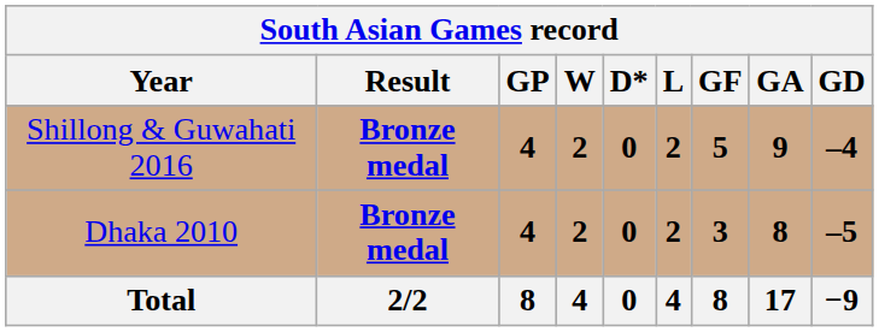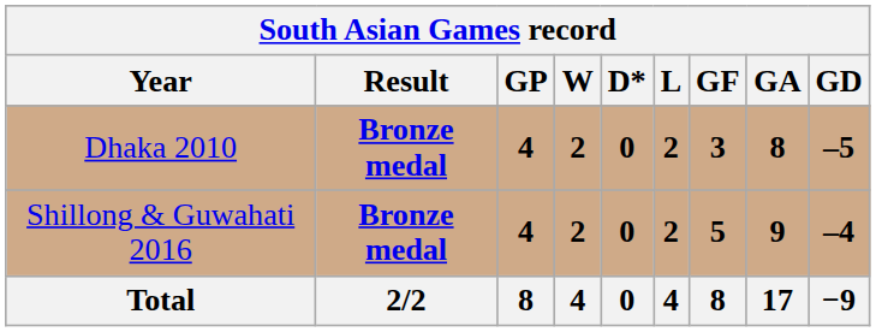rows swapped: Dhaka 2010 <-> Shillong & Guwahati 2016
